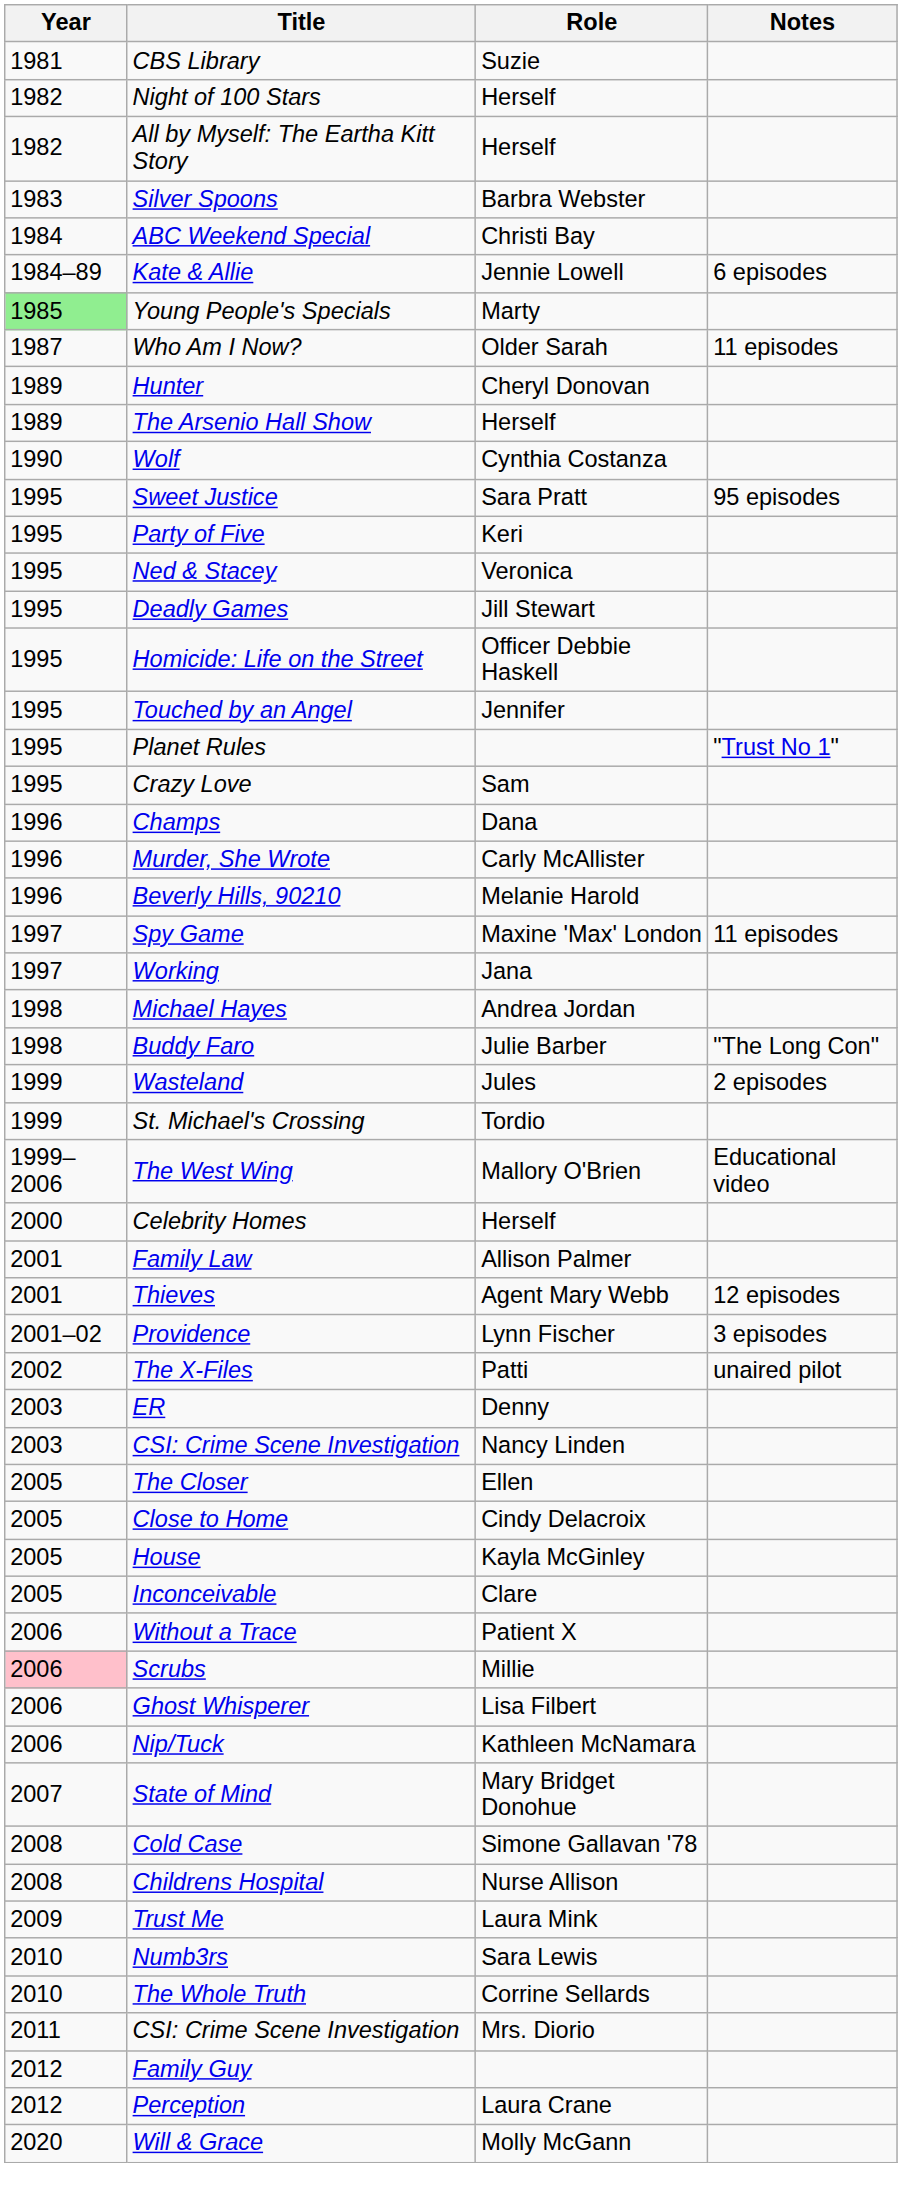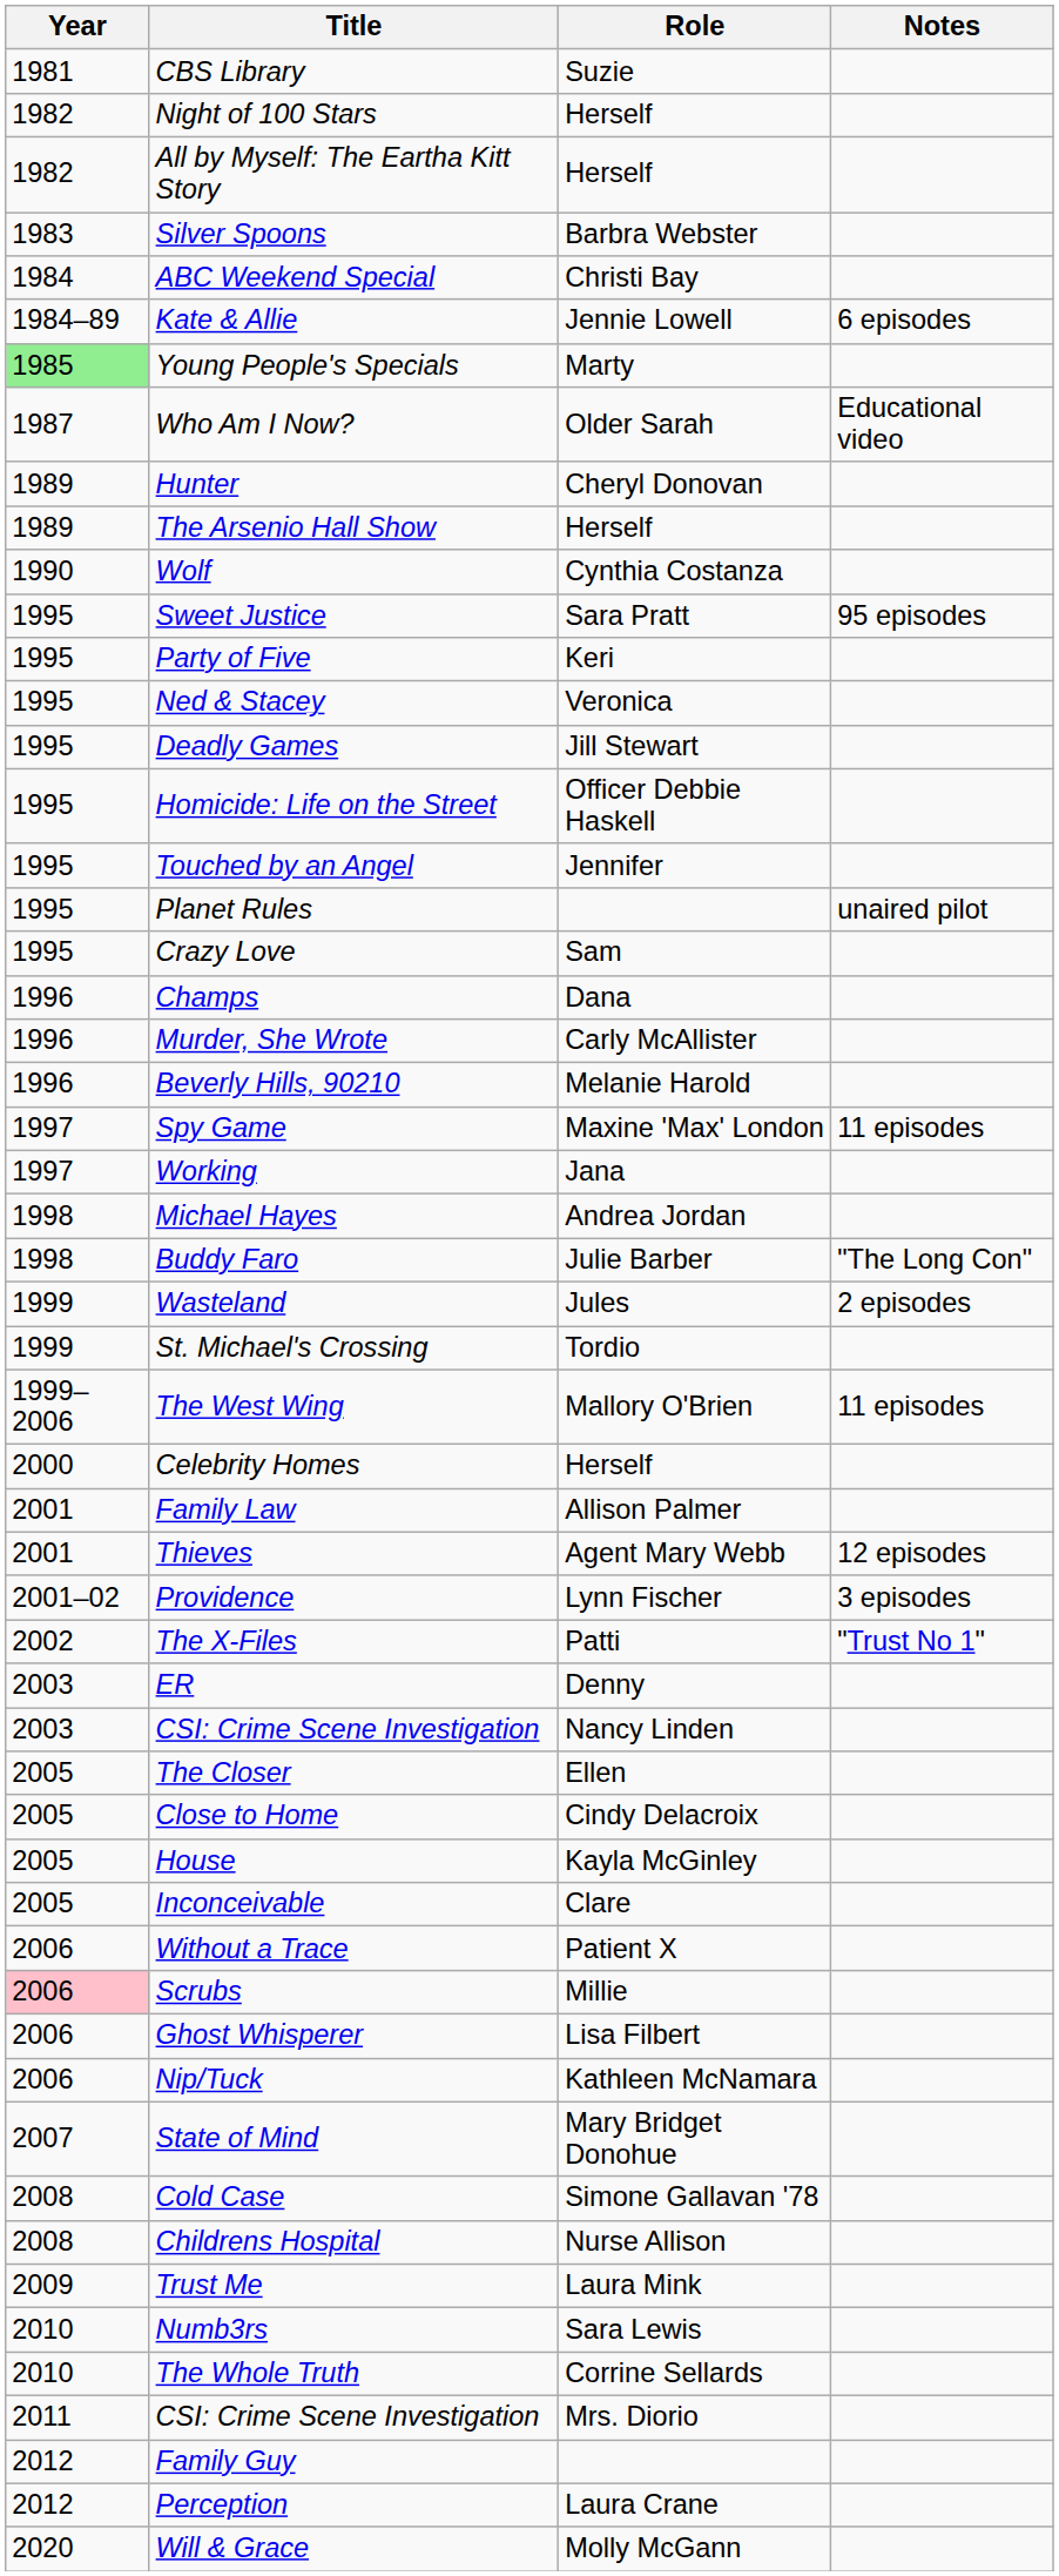Who Am I Now? | Notes: 11 episodes -> Educational video
Planet Rules | Notes: "Trust No 1" -> unaired pilot
The West Wing | Notes: Educational video -> 11 episodes
The X-Files | Notes: unaired pilot -> "Trust No 1"
